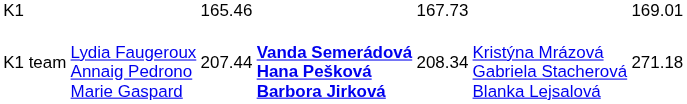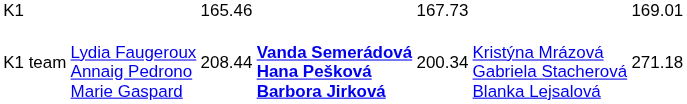K1 team | column 3: 207.44 -> 208.44
K1 team | column 5: 208.34 -> 200.34
